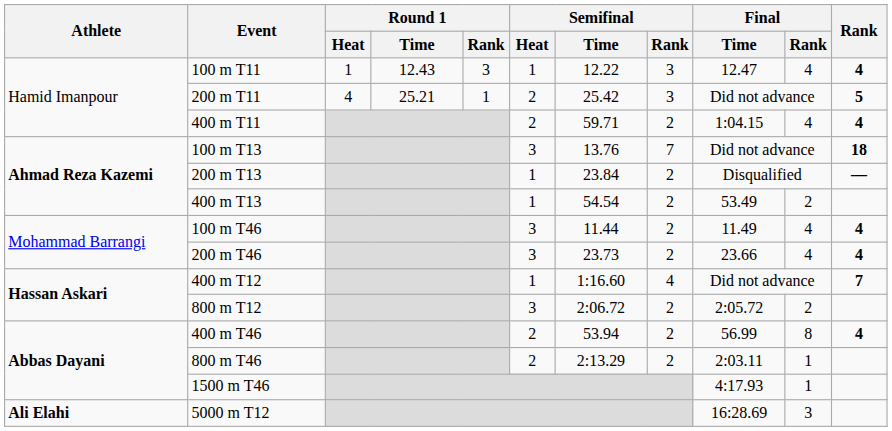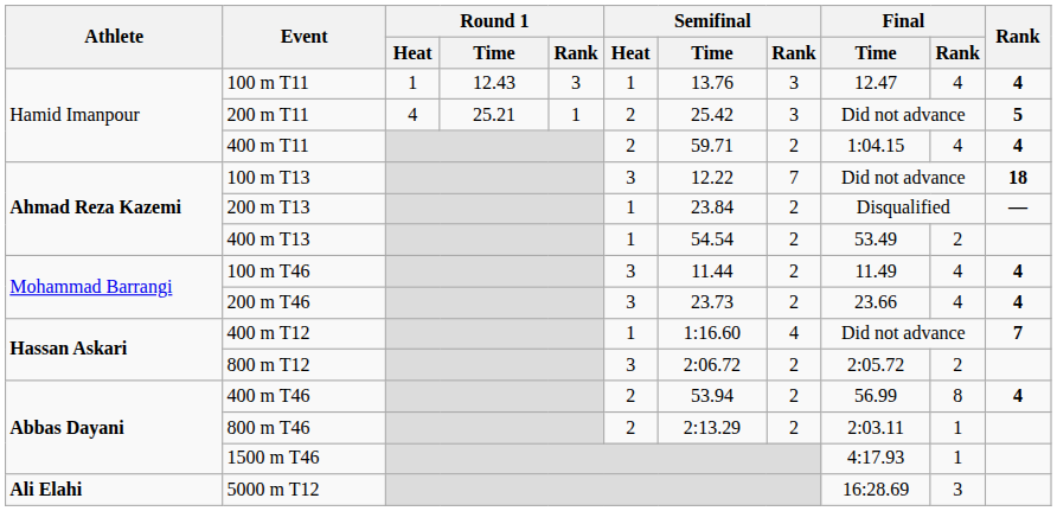100 m T11 | Semifinal / Time: 12.22 -> 13.76
100 m T13 | Semifinal / Time: 13.76 -> 12.22
